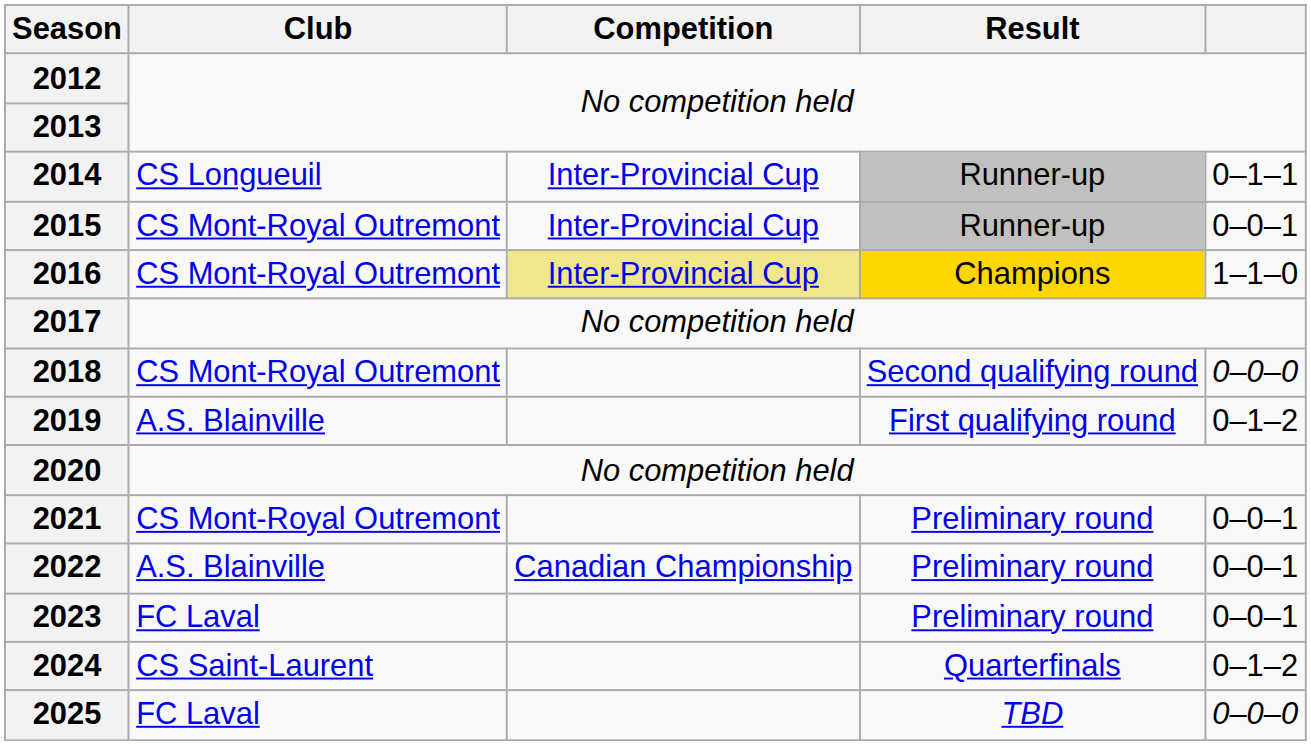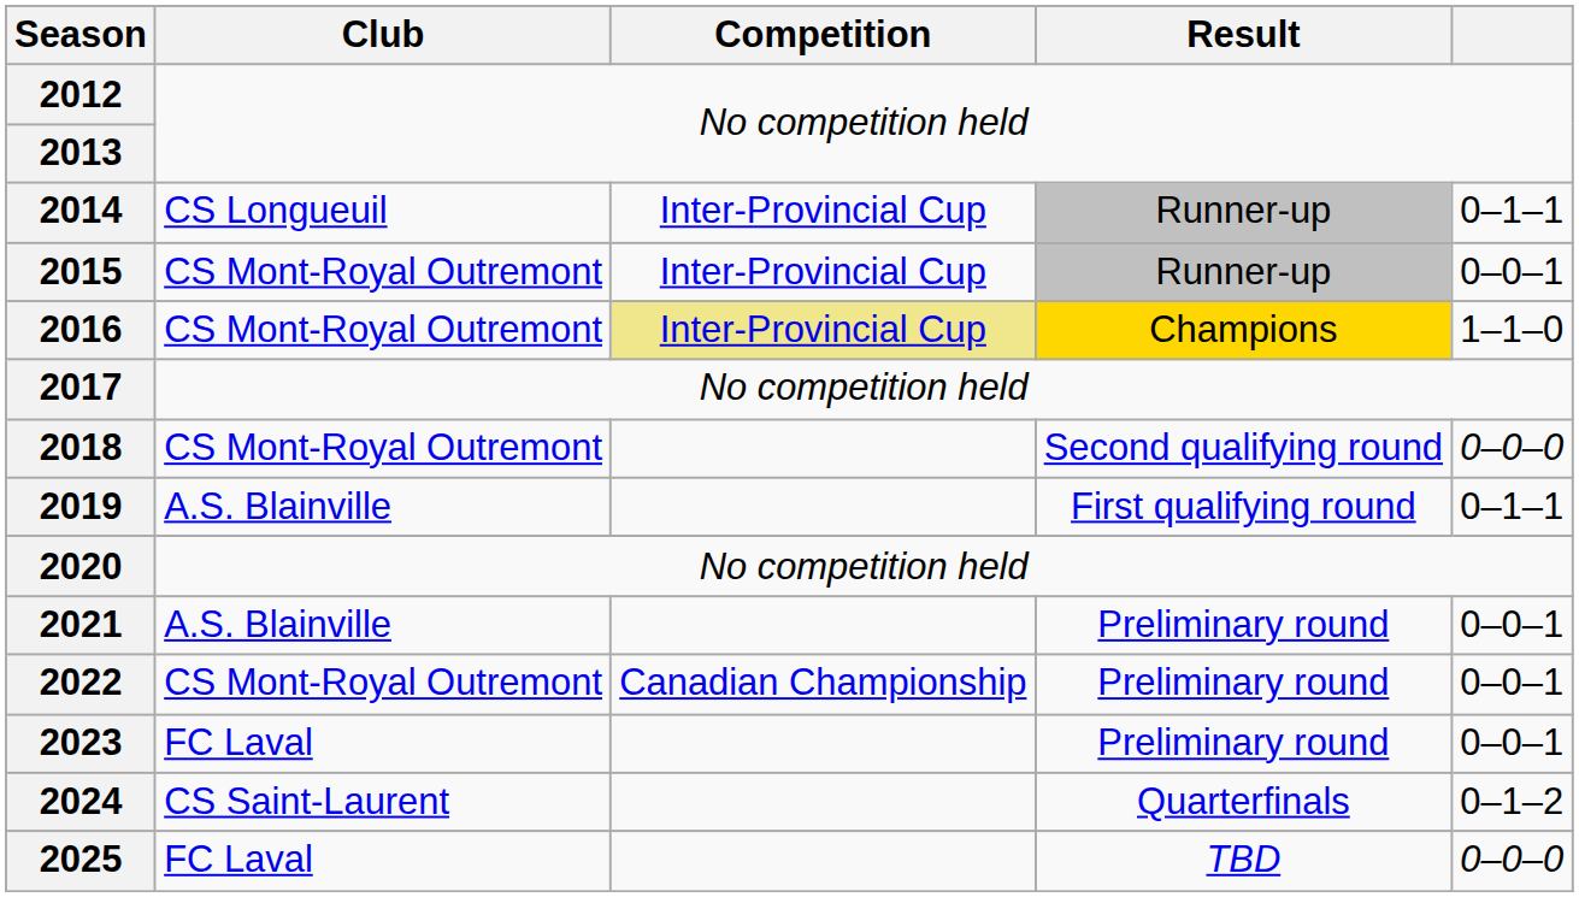2019 | column 5: 0–1–2 -> 0–1–1
2021 | Club: CS Mont-Royal Outremont -> A.S. Blainville
2022 | Club: A.S. Blainville -> CS Mont-Royal Outremont
